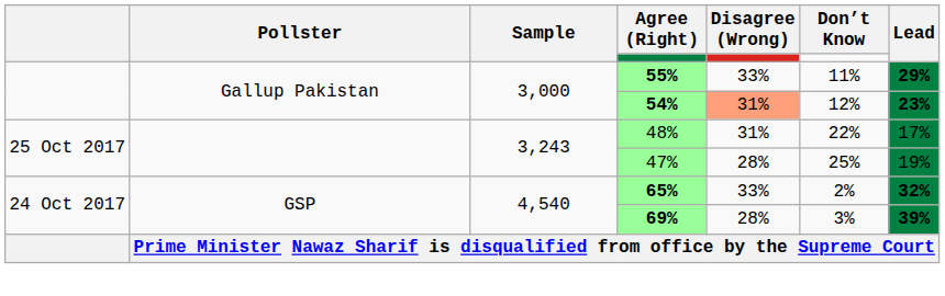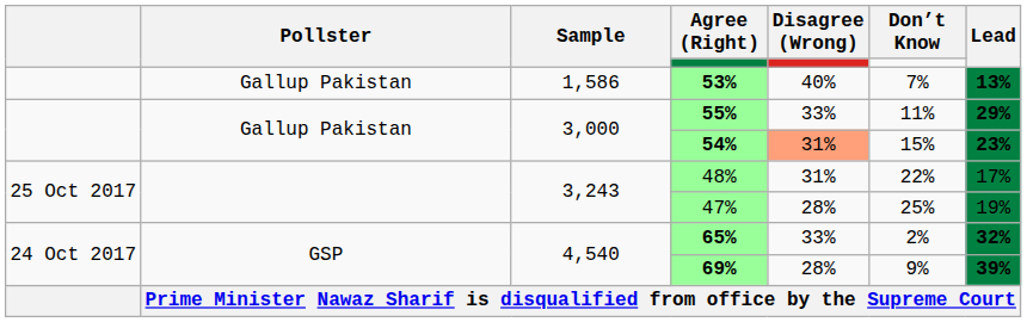+ row: Gallup Pakistan | 1,586 | 53% | 40% | 7% | 13%
54% | Don’t Know: 12% -> 15%
69% | Don’t Know: 3% -> 9%
